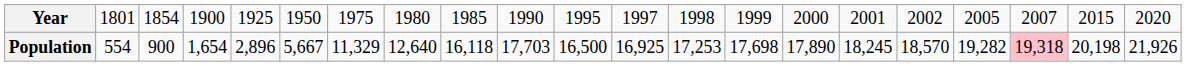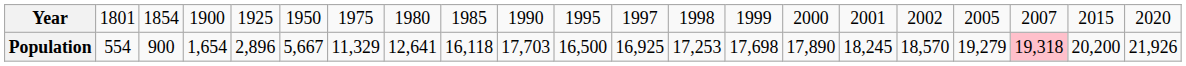Population | column 8: 12,640 -> 12,641
Population | column 18: 19,282 -> 19,279
Population | column 20: 20,198 -> 20,200
